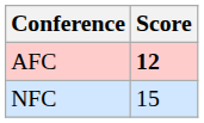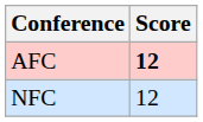NFC | Score: 15 -> 12
